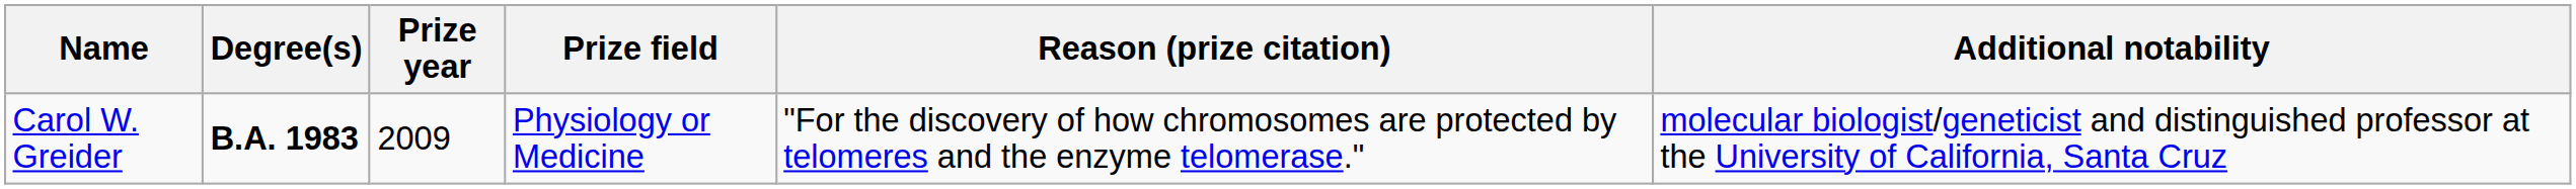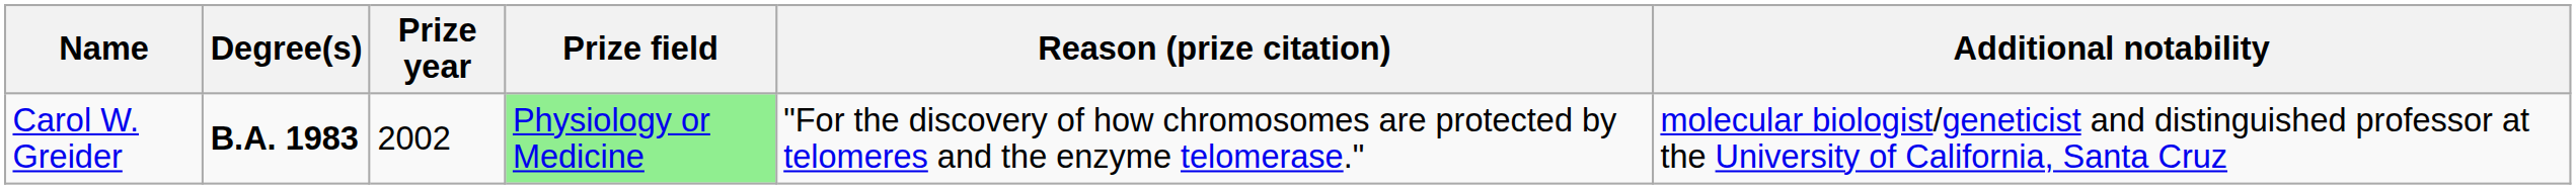Carol W. Greider | Prize year: 2009 -> 2002
Carol W. Greider | Prize field: no background -> lightgreen background
